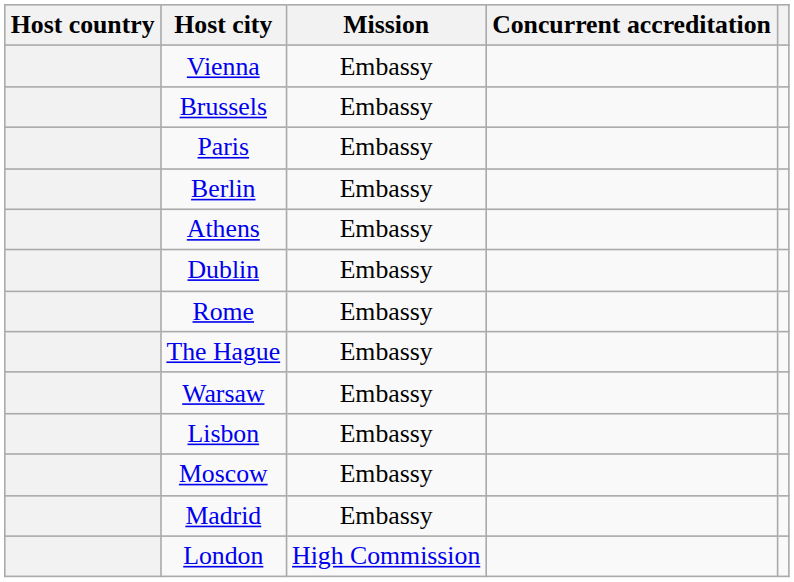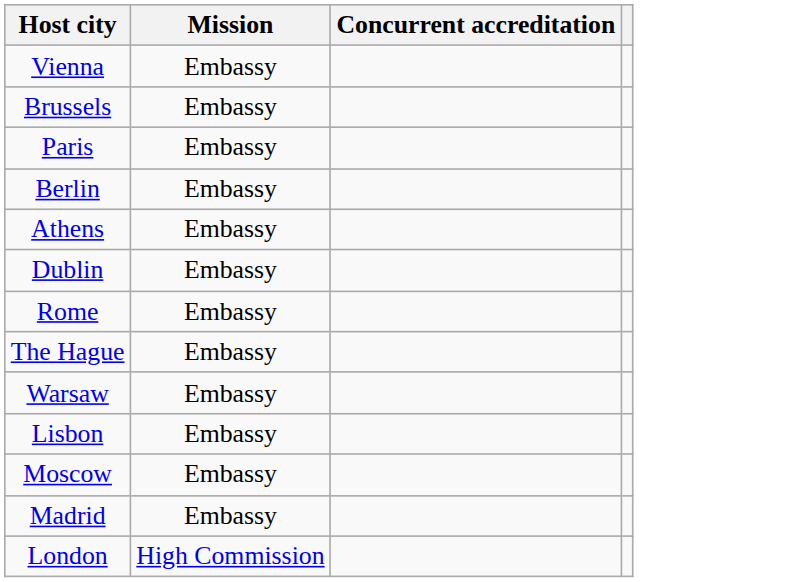- column: Host country
